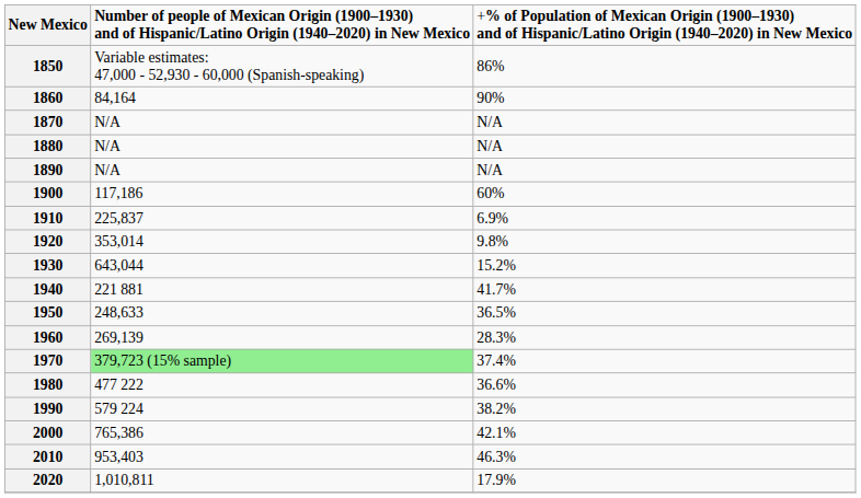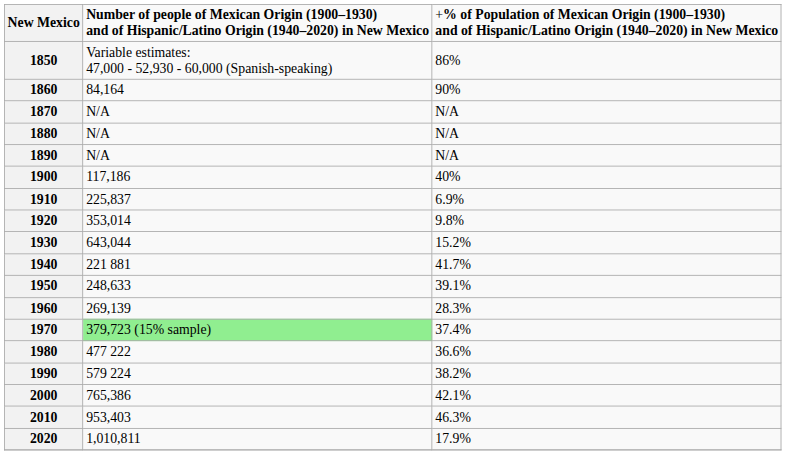1900 | column 3: 60% -> 40%
1950 | column 3: 36.5% -> 39.1%
